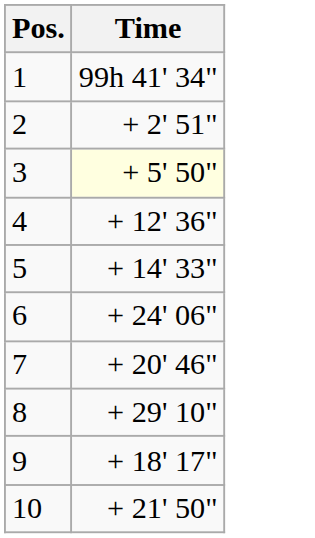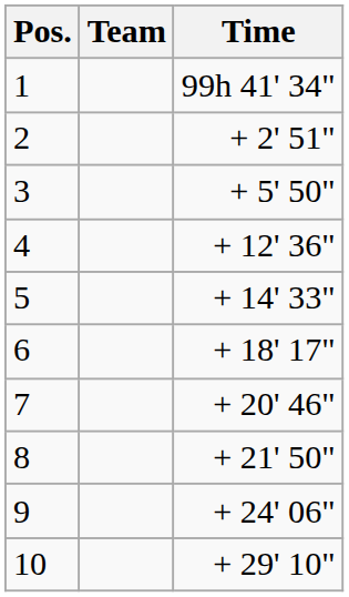+ column: Team
3 | Time: lightyellow background -> no background
6 | Time: + 24' 06" -> + 18' 17"
8 | Time: + 29' 10" -> + 21' 50"
9 | Time: + 18' 17" -> + 24' 06"
10 | Time: + 21' 50" -> + 29' 10"
